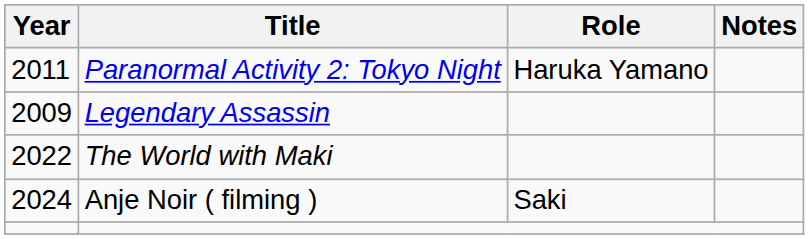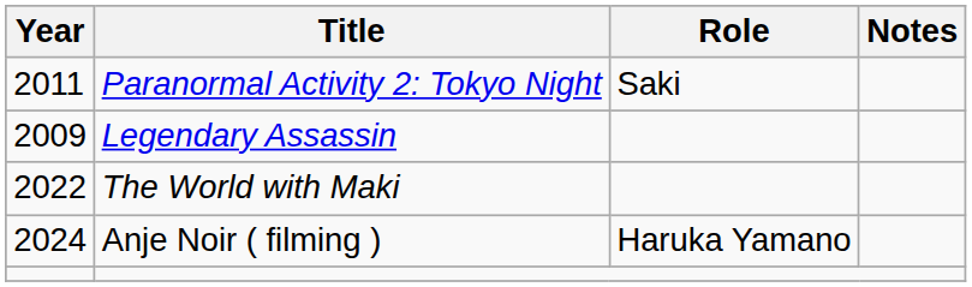Paranormal Activity 2: Tokyo Night | Role: Haruka Yamano -> Saki
Anje Noir ( filming ) | Role: Saki -> Haruka Yamano
